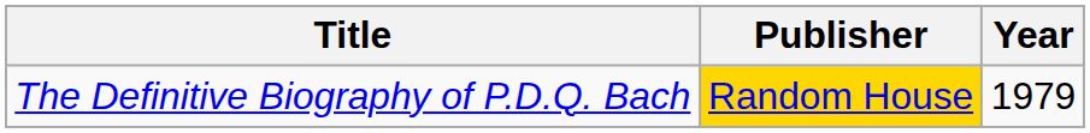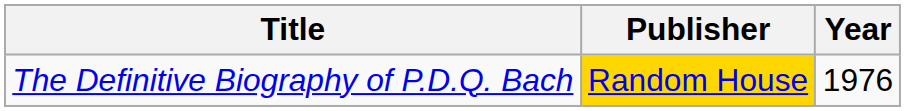The Definitive Biography of P.D.Q. Bach | Year: 1979 -> 1976
